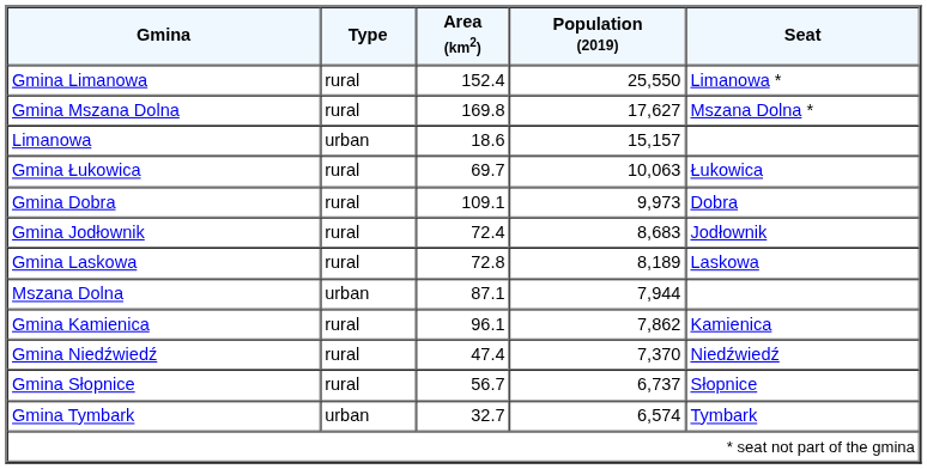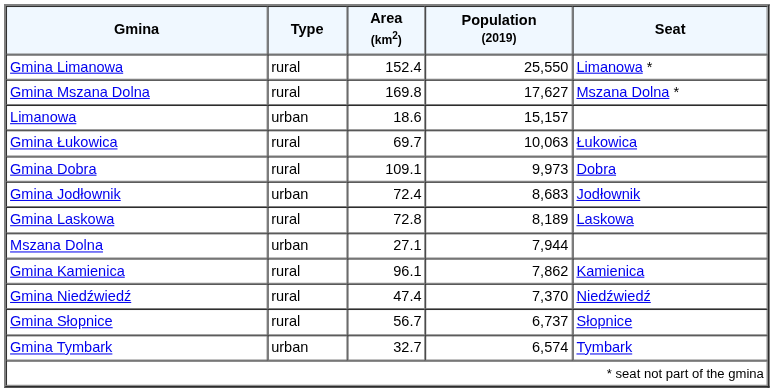Gmina Jodłownik | Type: rural -> urban
Mszana Dolna | Area (km2): 87.1 -> 27.1
